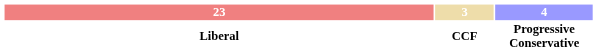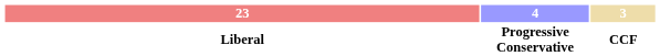columns swapped: 4 <-> 3
